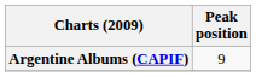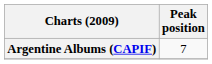Argentine Albums (CAPIF) | Peak position: 9 -> 7
